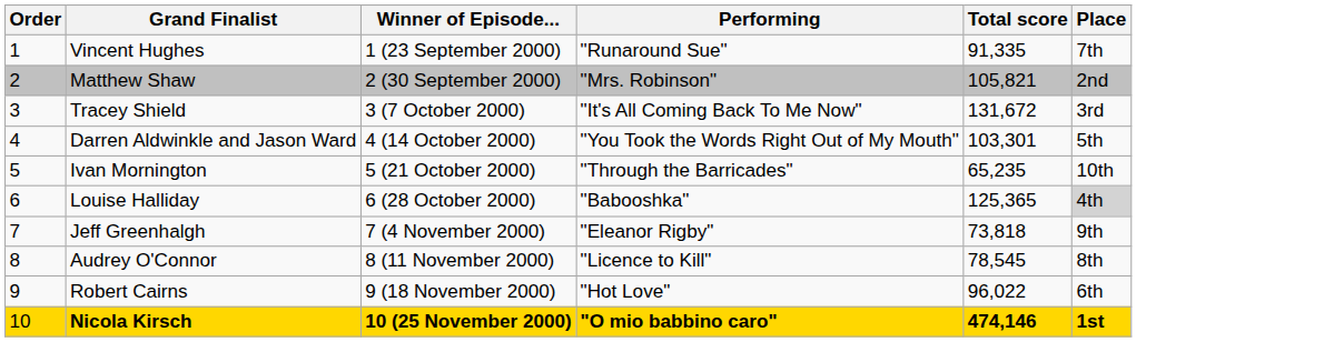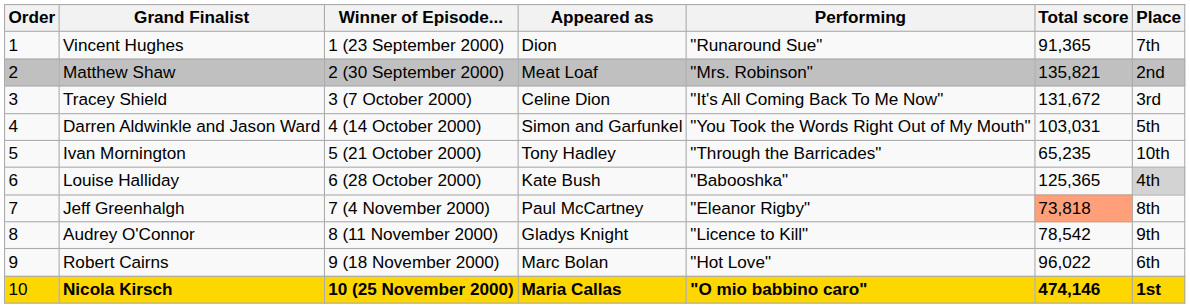+ column: Appeared as | Dion | Meat Loaf | Celine Dion | Simon and Garfunkel | Tony Hadley | Kate Bush | Paul McCartney | Gladys Knight | Marc Bolan | Maria Callas
Vincent Hughes | Total score: 91,335 -> 91,365
Matthew Shaw | Total score: 105,821 -> 135,821
Darren Aldwinkle and Jason Ward | Total score: 103,301 -> 103,031
Jeff Greenhalgh | Total score: no background -> lightsalmon background
Jeff Greenhalgh | Place: 9th -> 8th
Audrey O'Connor | Total score: 78,545 -> 78,542
Audrey O'Connor | Place: 8th -> 9th
